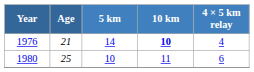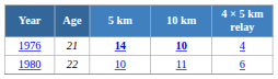1976 | 5 km: normal -> bold
1980 | Age: 25 -> 22
